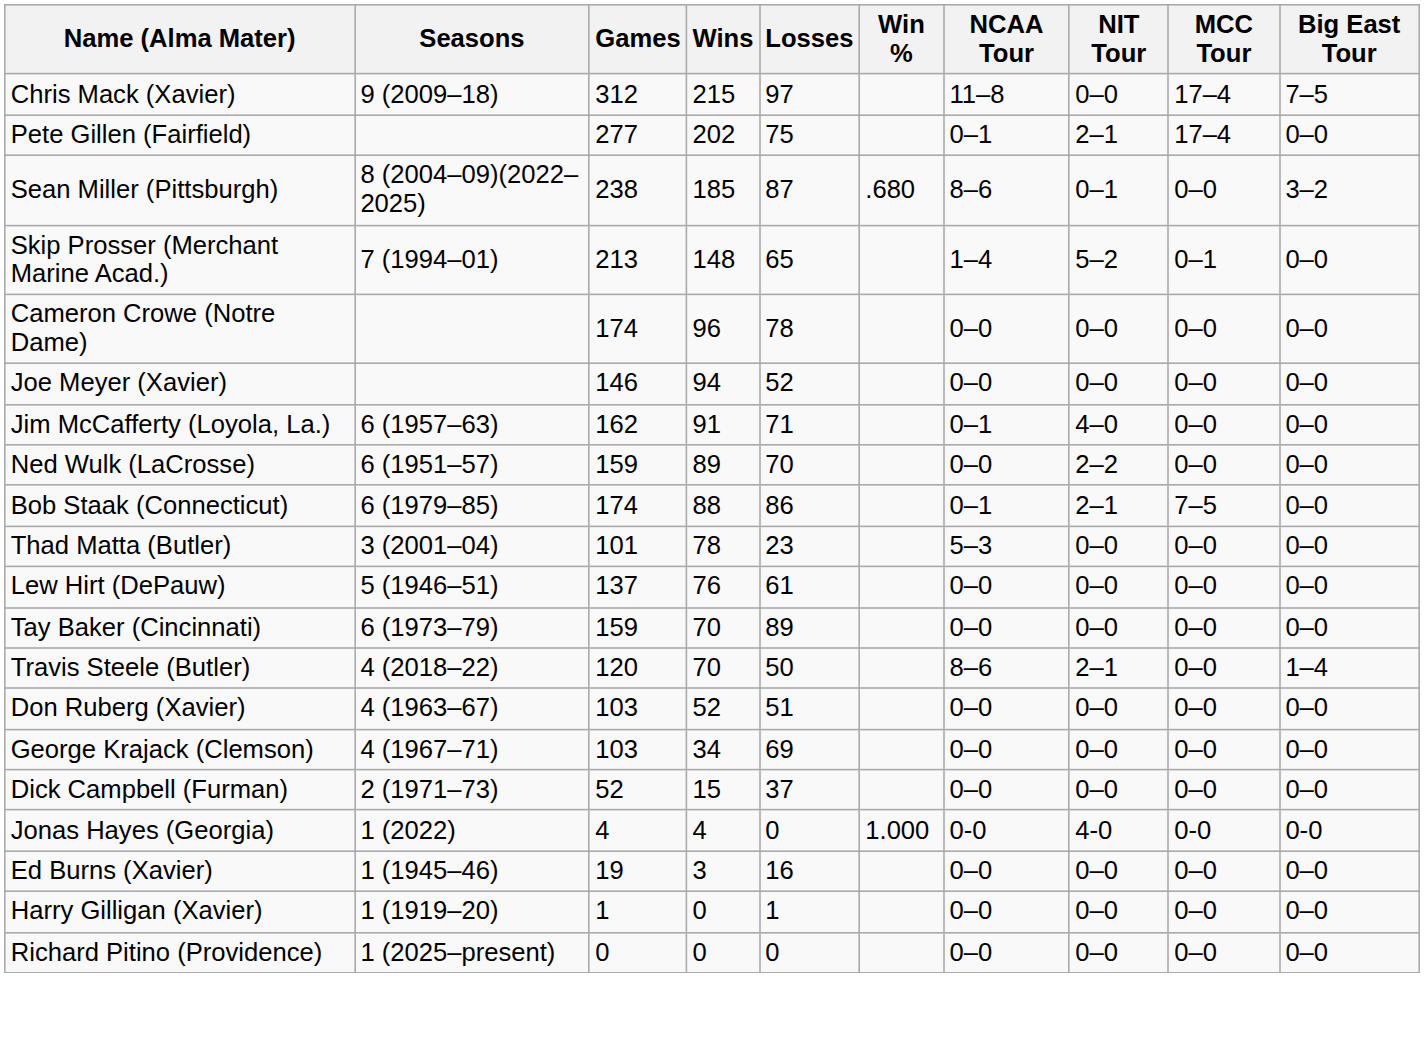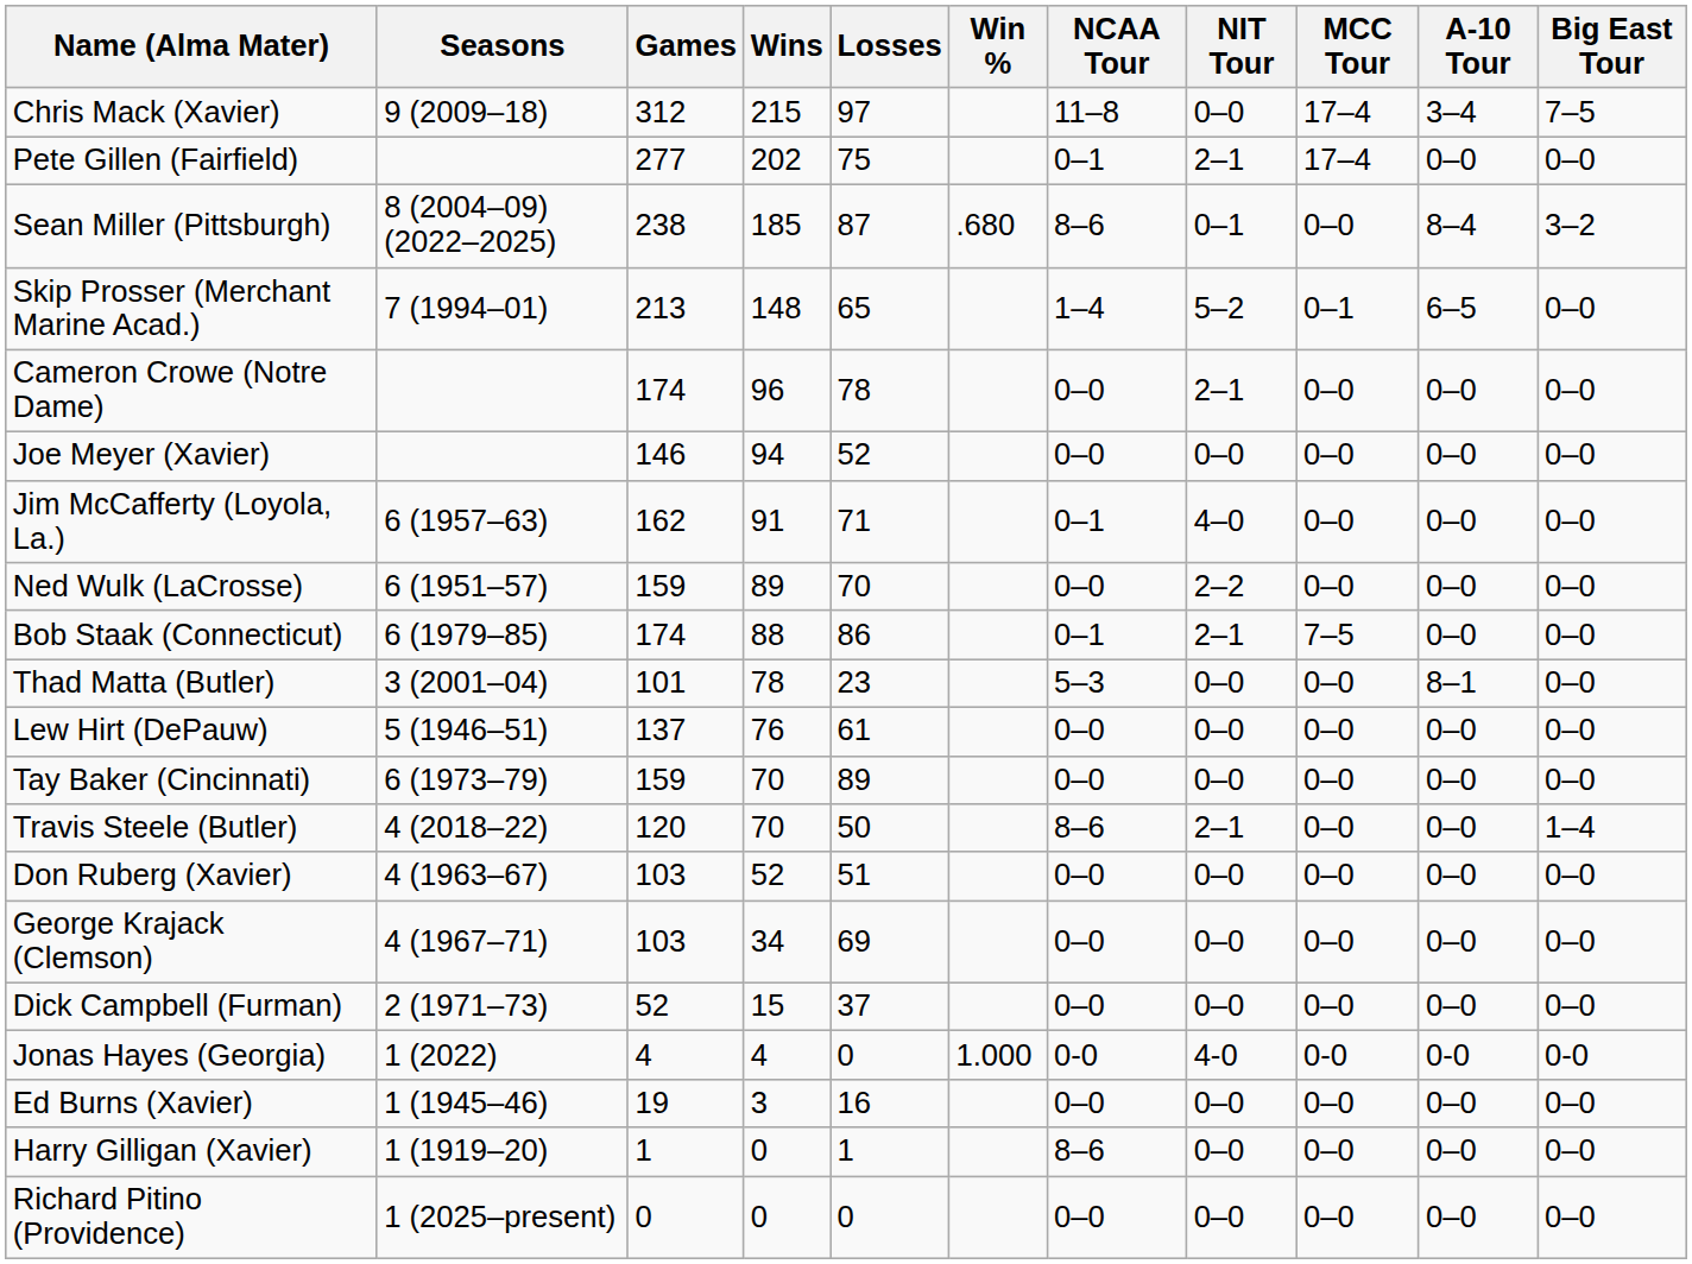+ column: A-10 Tour | 3–4 | 0–0 | 8–4 | 6–5 | 0–0 | 0–0 | 0–0 | 0–0 | 0–0 | 8–1 | 0–0 | 0–0 | 0–0 | 0–0 | 0–0 | 0–0 | 0-0 | 0–0 | 0–0 | 0–0
Cameron Crowe (Notre Dame) | NIT Tour: 0–0 -> 2–1
Harry Gilligan (Xavier) | NCAA Tour: 0–0 -> 8–6
